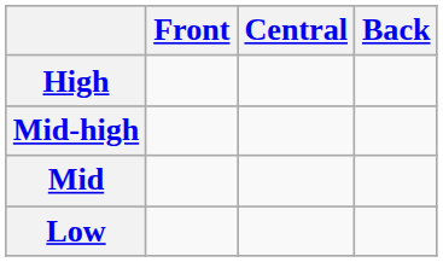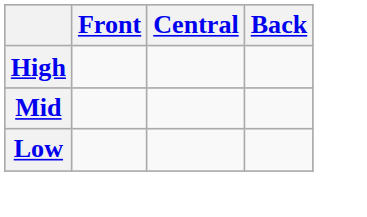- row: Mid-high
